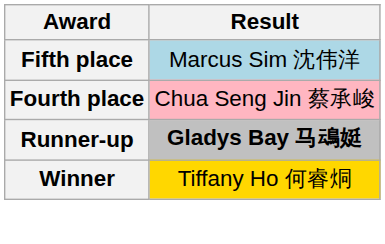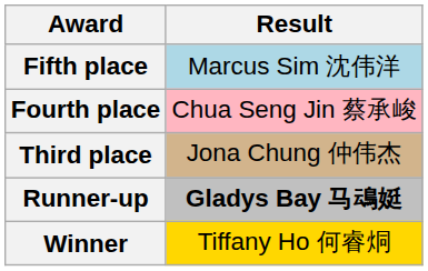+ row: Third place | Jona Chung 仲伟杰
